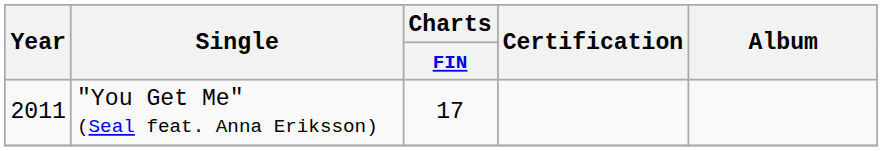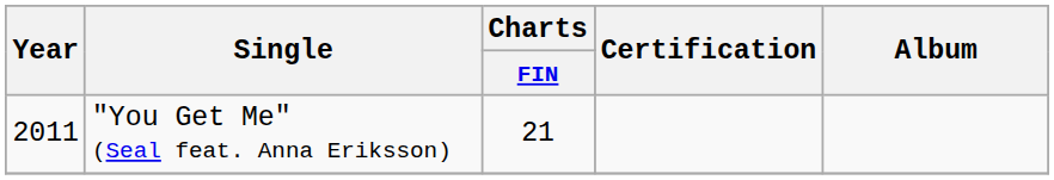"You Get Me" (Seal feat. Anna Eriksson) | Charts / FIN: 17 -> 21
